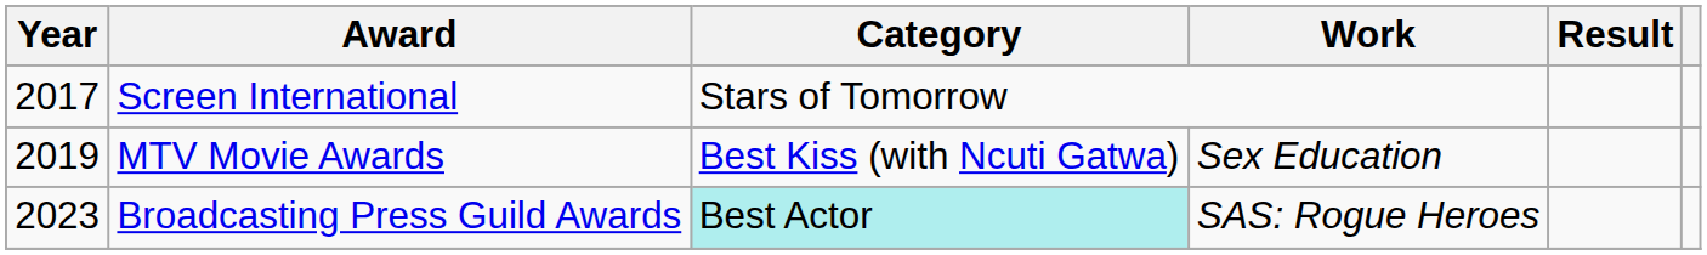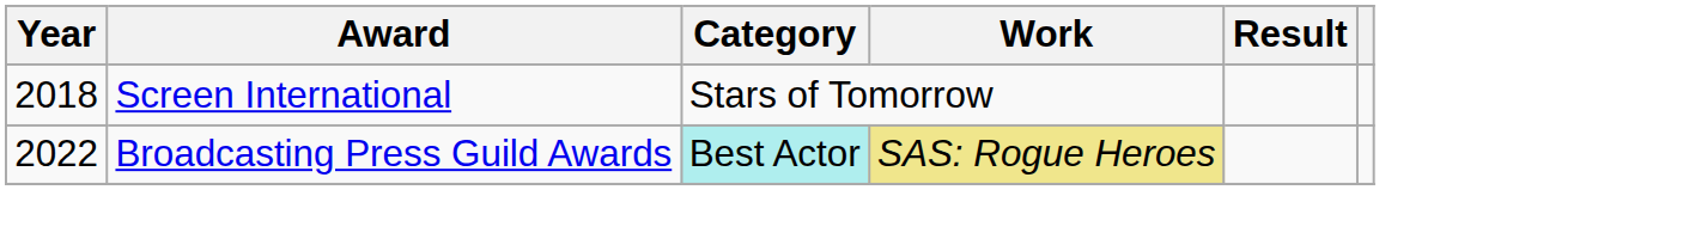Screen International | Year: 2017 -> 2018
- row: 2019 | MTV Movie Awards | Best Kiss (with Ncuti Gatwa) | Sex Education
Broadcasting Press Guild Awards | Year: 2023 -> 2022
Broadcasting Press Guild Awards | Work: no background -> khaki background
